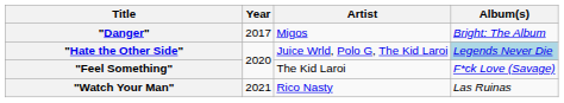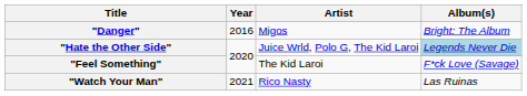"Danger" | Year: 2017 -> 2016
